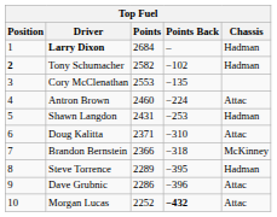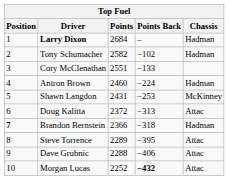Tony Schumacher | Position: bold -> normal
Cory McClenathan | Points: 2553 -> 2551
Cory McClenathan | Points Back: −135 -> −133
Antron Brown | Chassis: Attac -> Hadman
Shawn Langdon | Chassis: Hadman -> McKinney
Doug Kalitta | Points: 2371 -> 2372
Doug Kalitta | Points Back: −310 -> −313
Brandon Bernstein | Position: normal -> bold
Brandon Bernstein | Chassis: McKinney -> Hadman
Steve Torrence | Chassis: Hadman -> Attac
Dave Grubnic | Points: 2286 -> 2288
Dave Grubnic | Points Back: −396 -> −406
